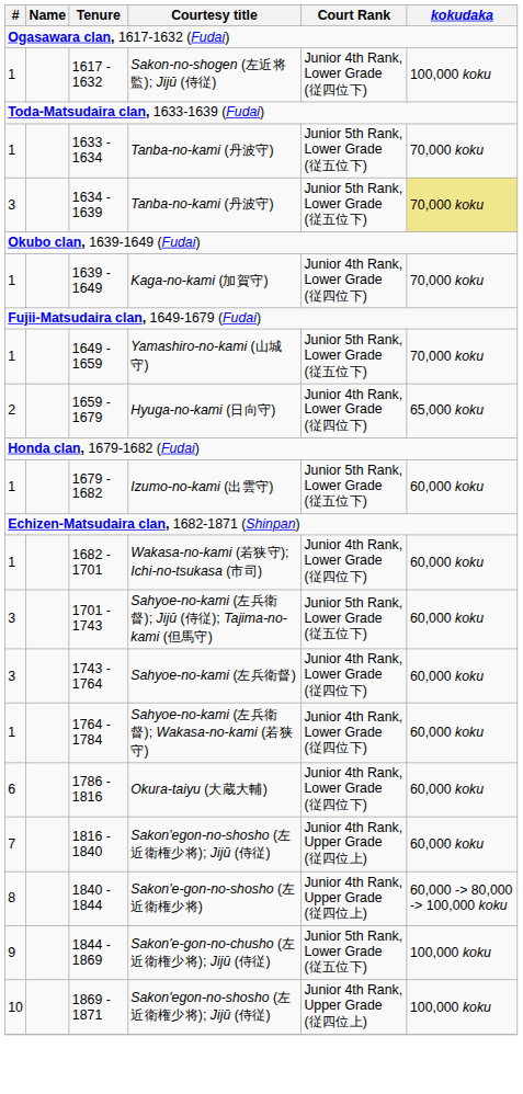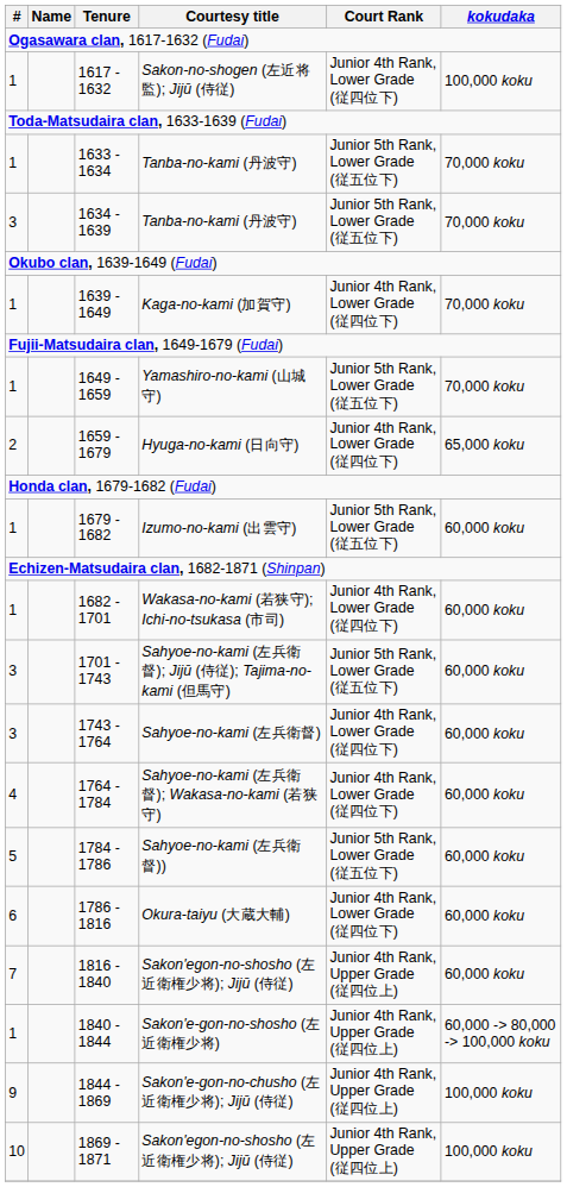1634 - 1639 / Tanba-no-kami (丹波守) | kokudaka: khaki background -> no background
Sahyoe-no-kami (左兵衛督); Wakasa-no-kami (若狭守) | #: 1 -> 4
+ row: 5 | 1784 - 1786 | Sahyoe-no-kami (左兵衛督)) | Junior 5th Rank, Lower Grade (従五位下) | 60,000 koku
Sakon'e-gon-no-shosho (左近衛権少将) | #: 8 -> 1
Sakon'e-gon-no-chusho (左近衛権少将); Jijū (侍従) | Court Rank: Junior 5th Rank, Lower Grade (従五位下) -> Junior 4th Rank, Upper Grade (従四位上)
